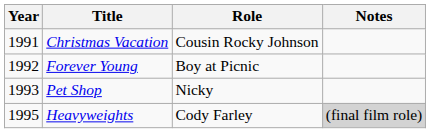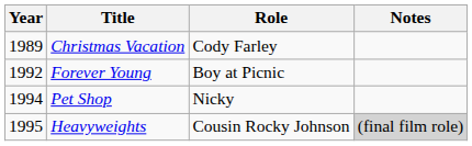Christmas Vacation | Year: 1991 -> 1989
Christmas Vacation | Role: Cousin Rocky Johnson -> Cody Farley
Pet Shop | Year: 1993 -> 1994
Heavyweights | Role: Cody Farley -> Cousin Rocky Johnson
